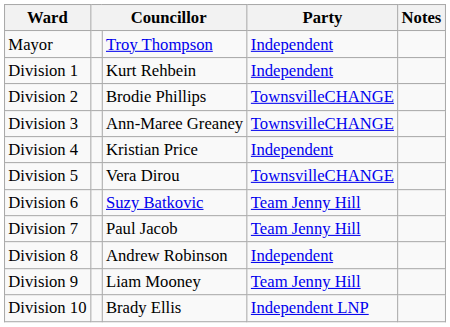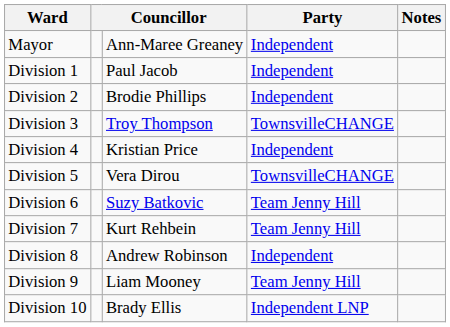Mayor | column 3: Troy Thompson -> Ann-Maree Greaney
Division 1 | column 3: Kurt Rehbein -> Paul Jacob
Division 2 | Party: TownsvilleCHANGE -> Independent
Division 3 | column 3: Ann-Maree Greaney -> Troy Thompson
Division 7 | column 3: Paul Jacob -> Kurt Rehbein
